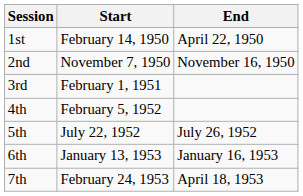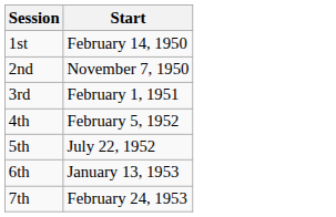- column: End | April 22, 1950 | November 16, 1950 | July 26, 1952 | January 16, 1953 | April 18, 1953
